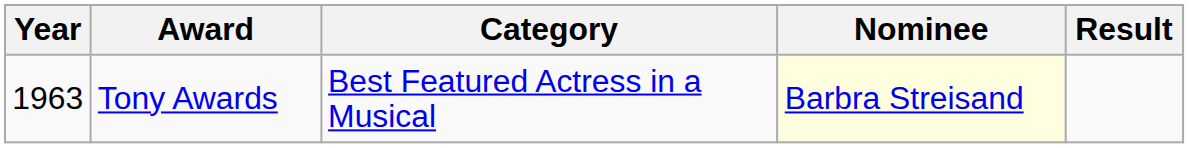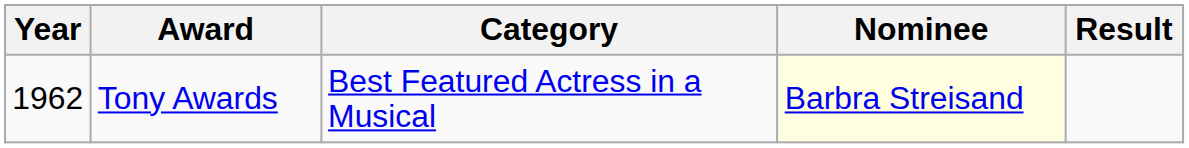Tony Awards | Year: 1963 -> 1962
